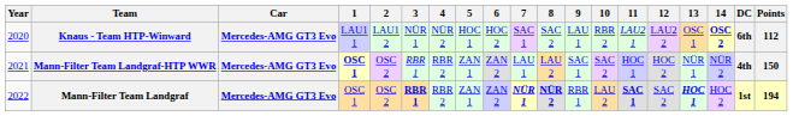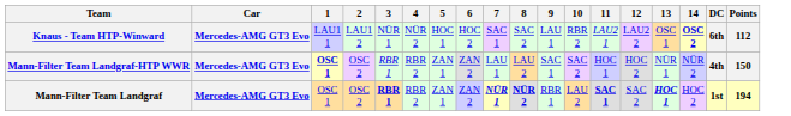- column: Year | 2020 | 2021 | 2022
